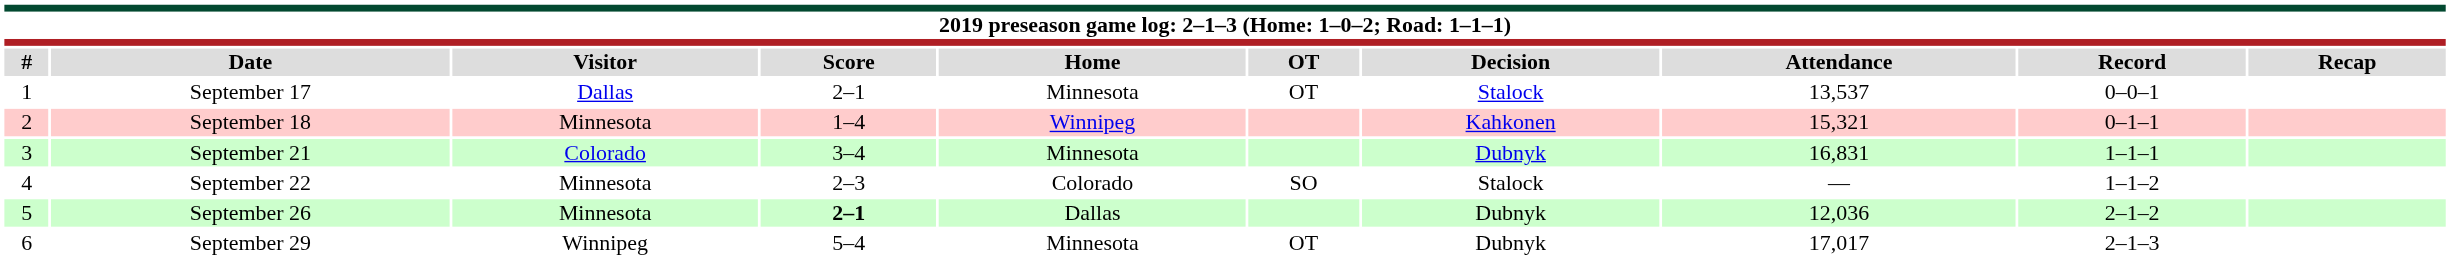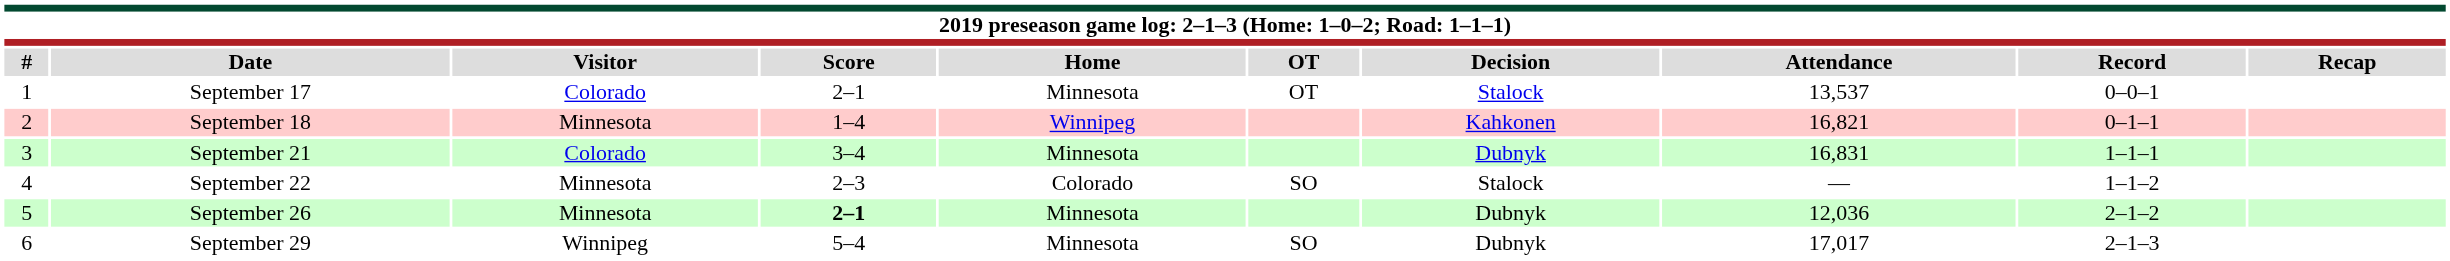September 17 | Visitor: Dallas -> Colorado
September 18 | Attendance: 15,321 -> 16,821
September 26 | Home: Dallas -> Minnesota
September 29 | OT: OT -> SO
